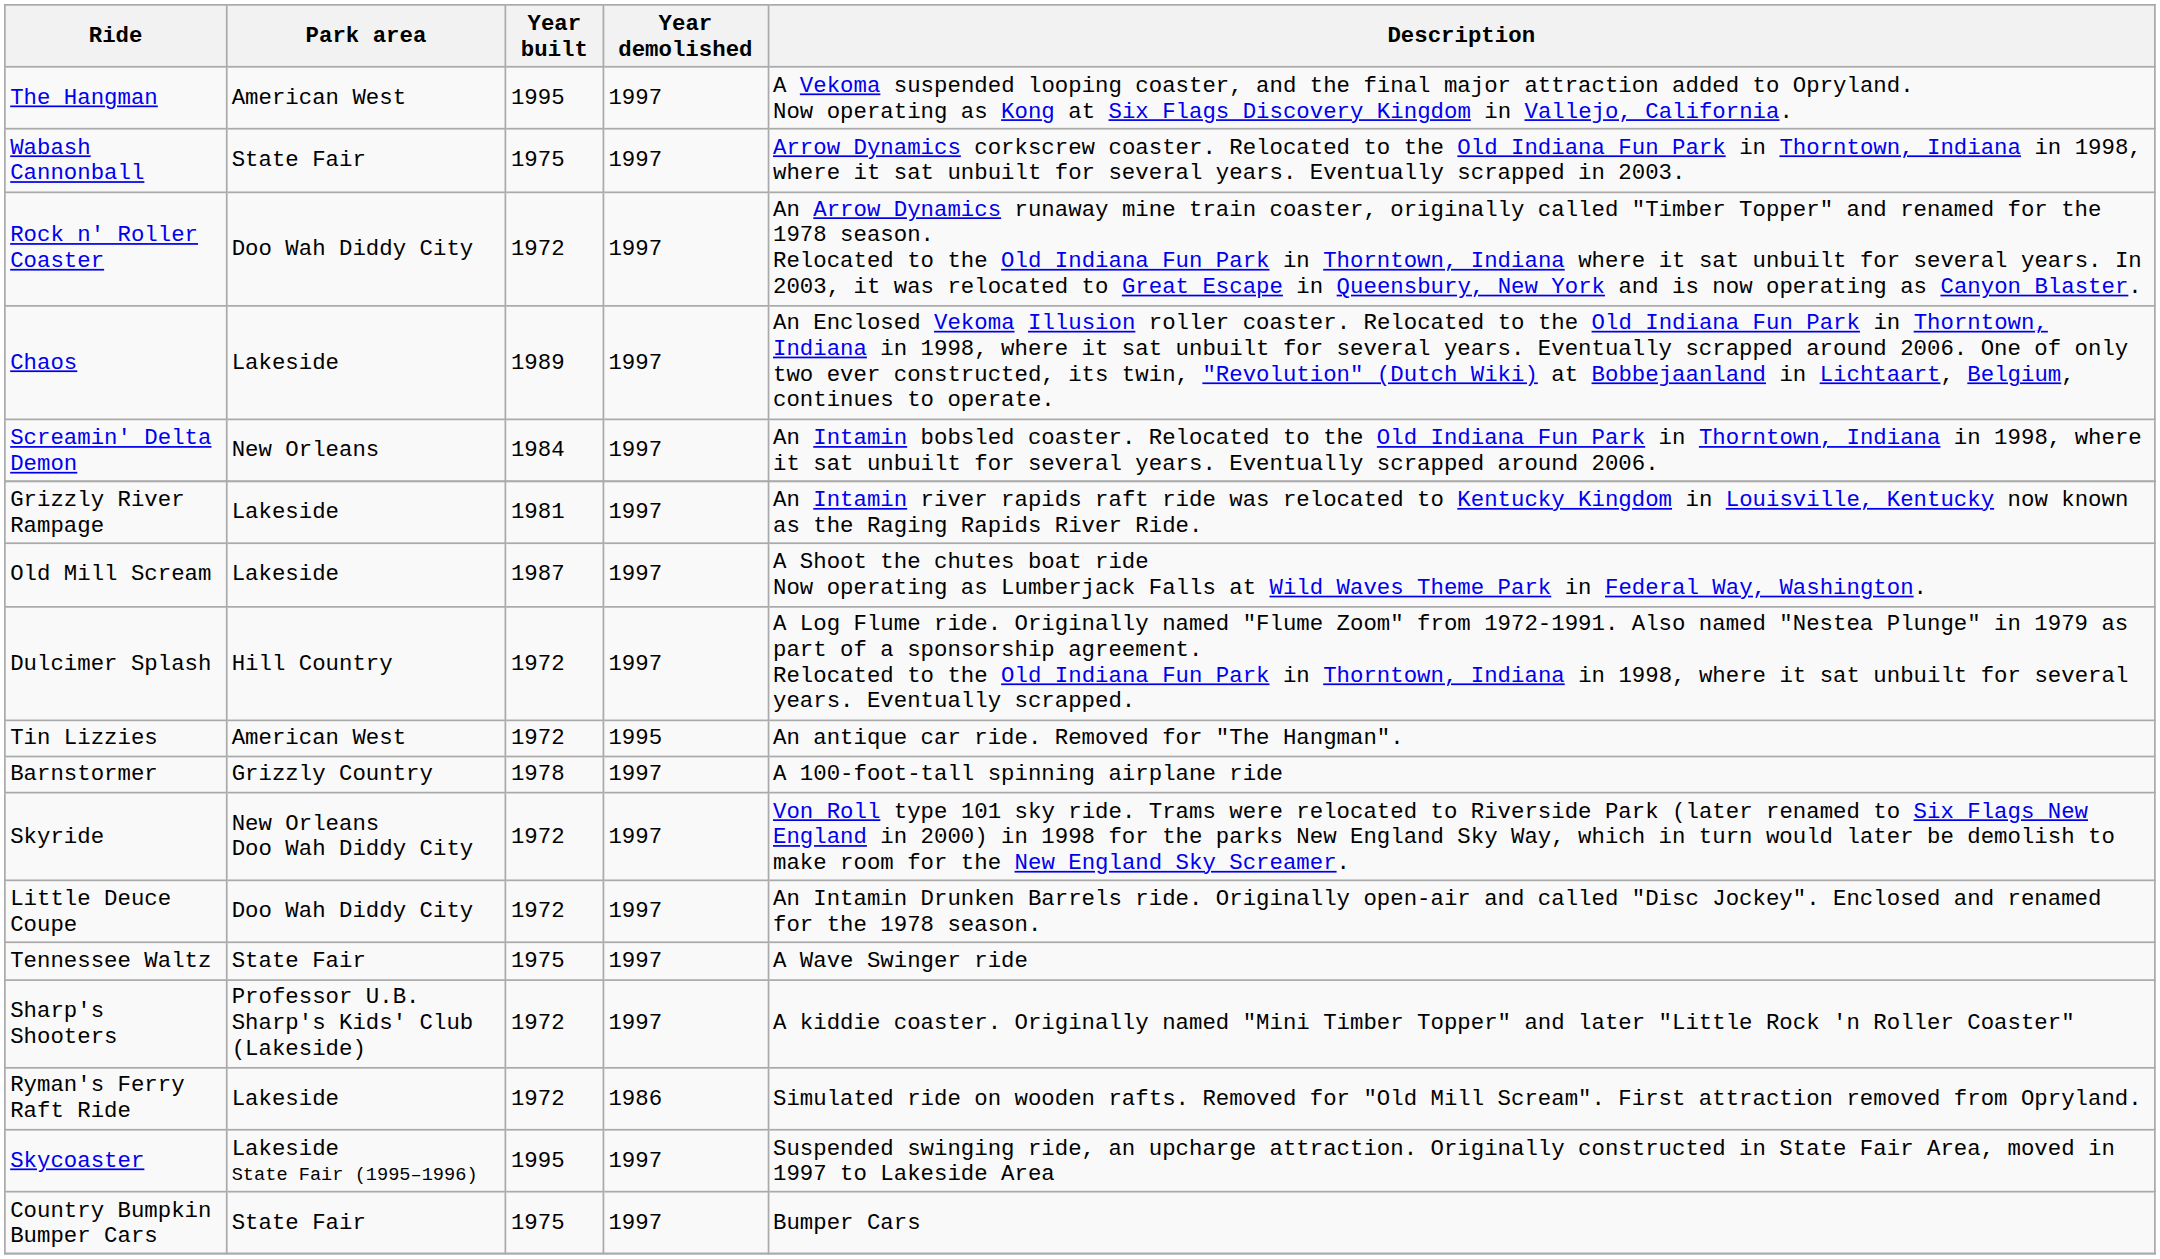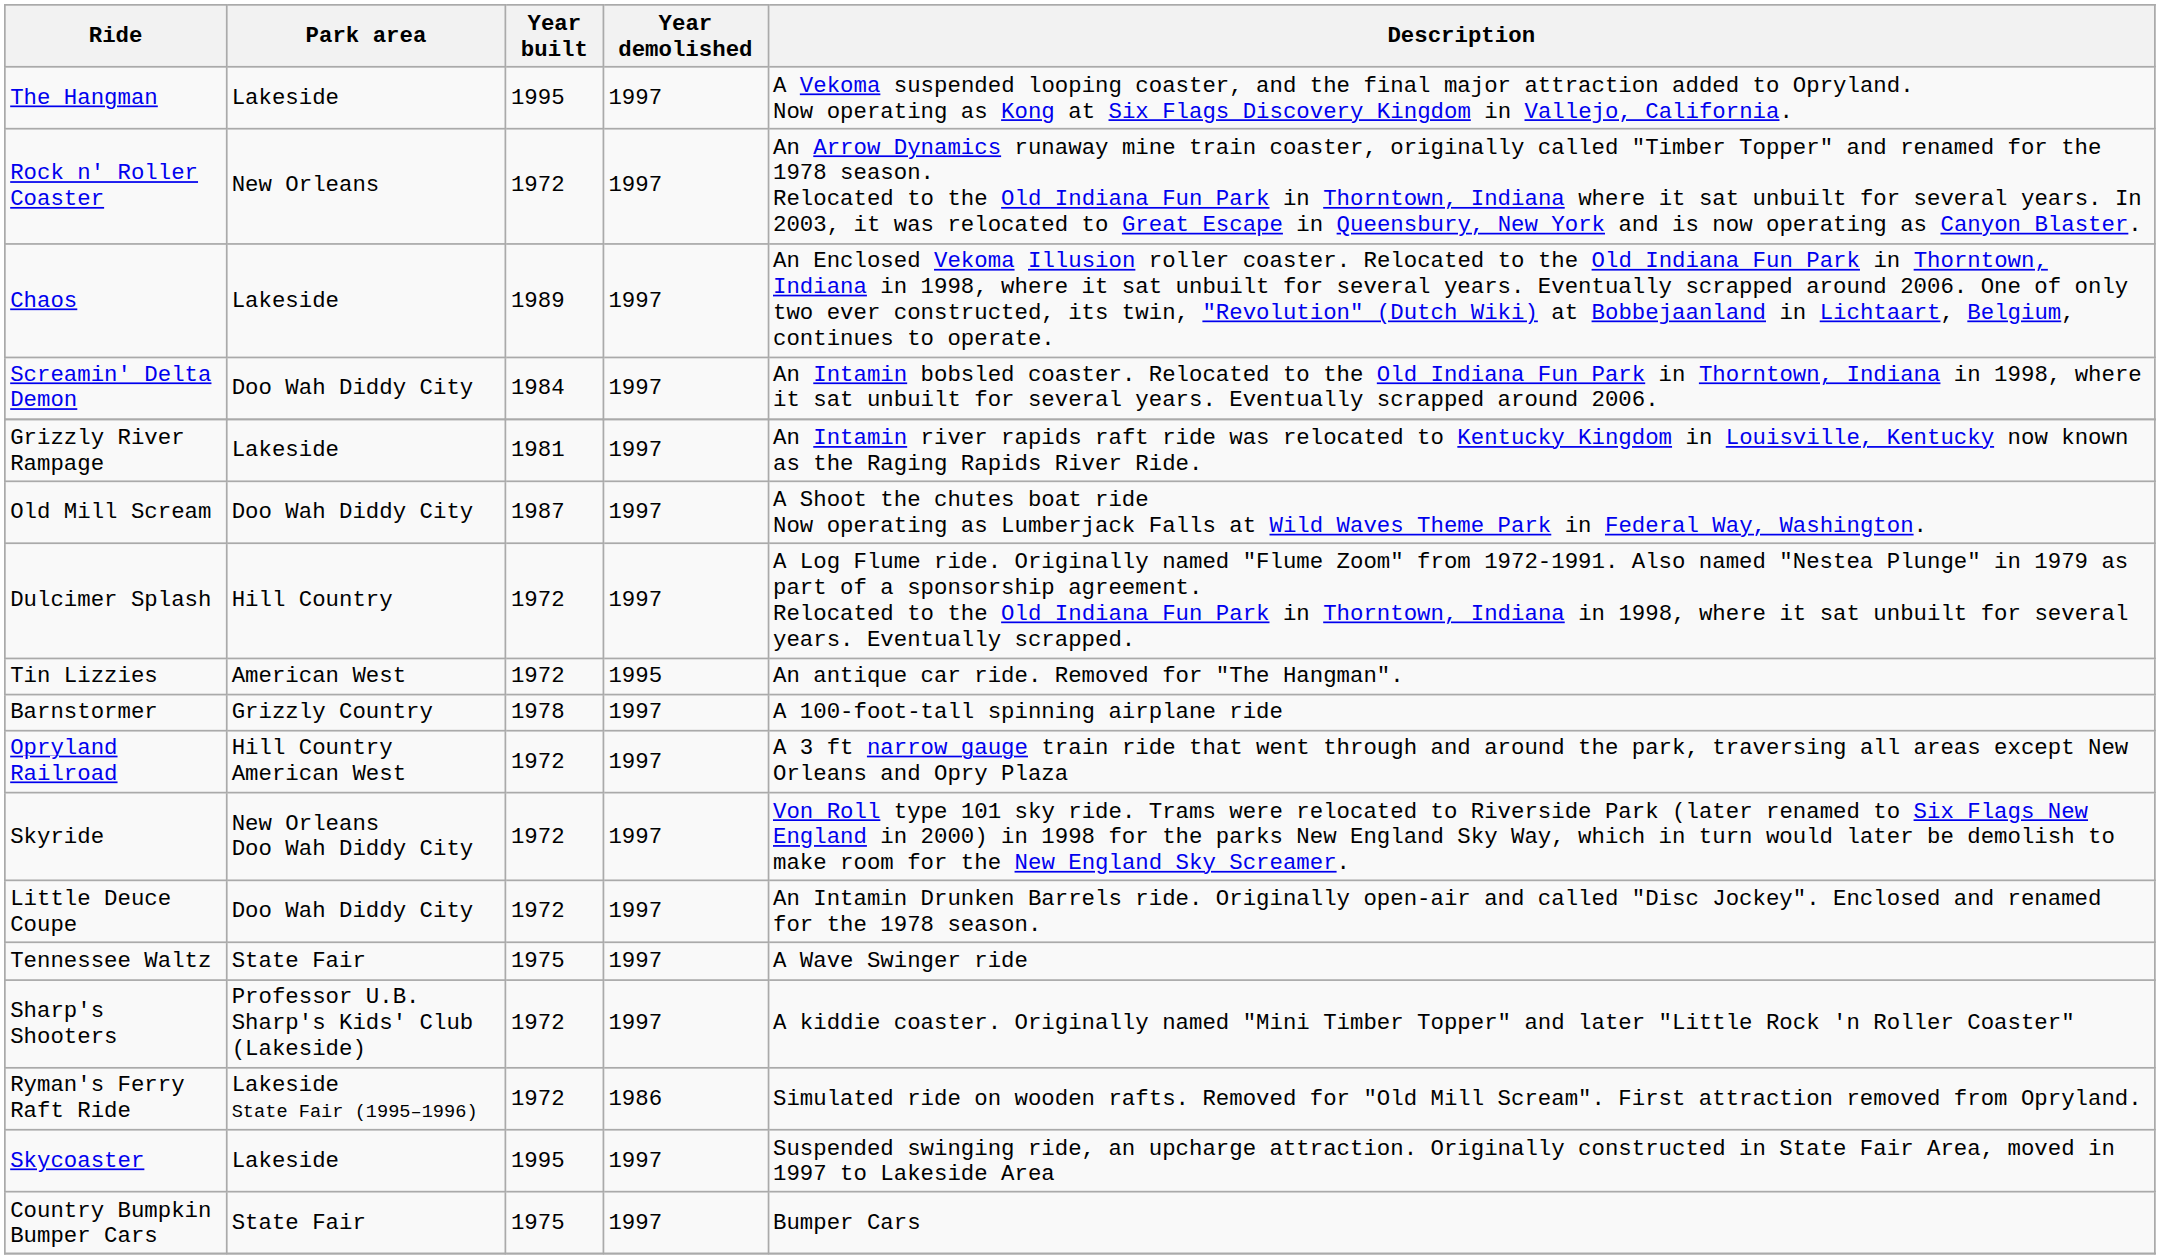The Hangman | Park area: American West -> Lakeside
- row: Wabash Cannonball | State Fair | 1975 | 1997 | Arrow Dynamics corkscrew coaster. Relocated to the Old Indiana Fun Park in Thorntown, Indiana in 1998, where it sat unbuilt for several years. Eventually scrapped in 2003.
Rock n' Roller Coaster | Park area: Doo Wah Diddy City -> New Orleans
Screamin' Delta Demon | Park area: New Orleans -> Doo Wah Diddy City
Old Mill Scream | Park area: Lakeside -> Doo Wah Diddy City
+ row: Opryland Railroad | Hill Country American West | 1972 | 1997 | A 3 ft narrow gauge train ride that went through and around the park, traversing all areas except New Orleans and Opry Plaza
Ryman's Ferry Raft Ride | Park area: Lakeside -> Lakeside State Fair (1995–1996)
Skycoaster | Park area: Lakeside State Fair (1995–1996) -> Lakeside
